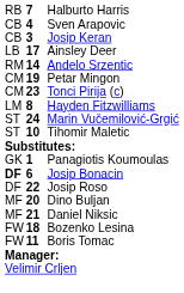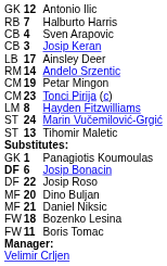+ row: GK | 12 | Antonio Ilic
Tihomir Maletic | column 2: 10 -> 13
